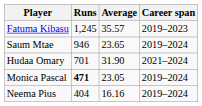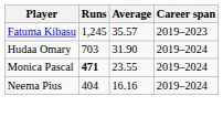- row: Saum Mtae | 946 | 23.65 | 2019–2024
Hudaa Omary | Runs: 701 -> 703
Hudaa Omary | Career span: 2021–2024 -> 2019–2024
Monica Pascal | Average: 23.05 -> 23.55
